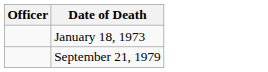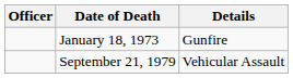+ column: Details | Gunfire | Vehicular Assault
